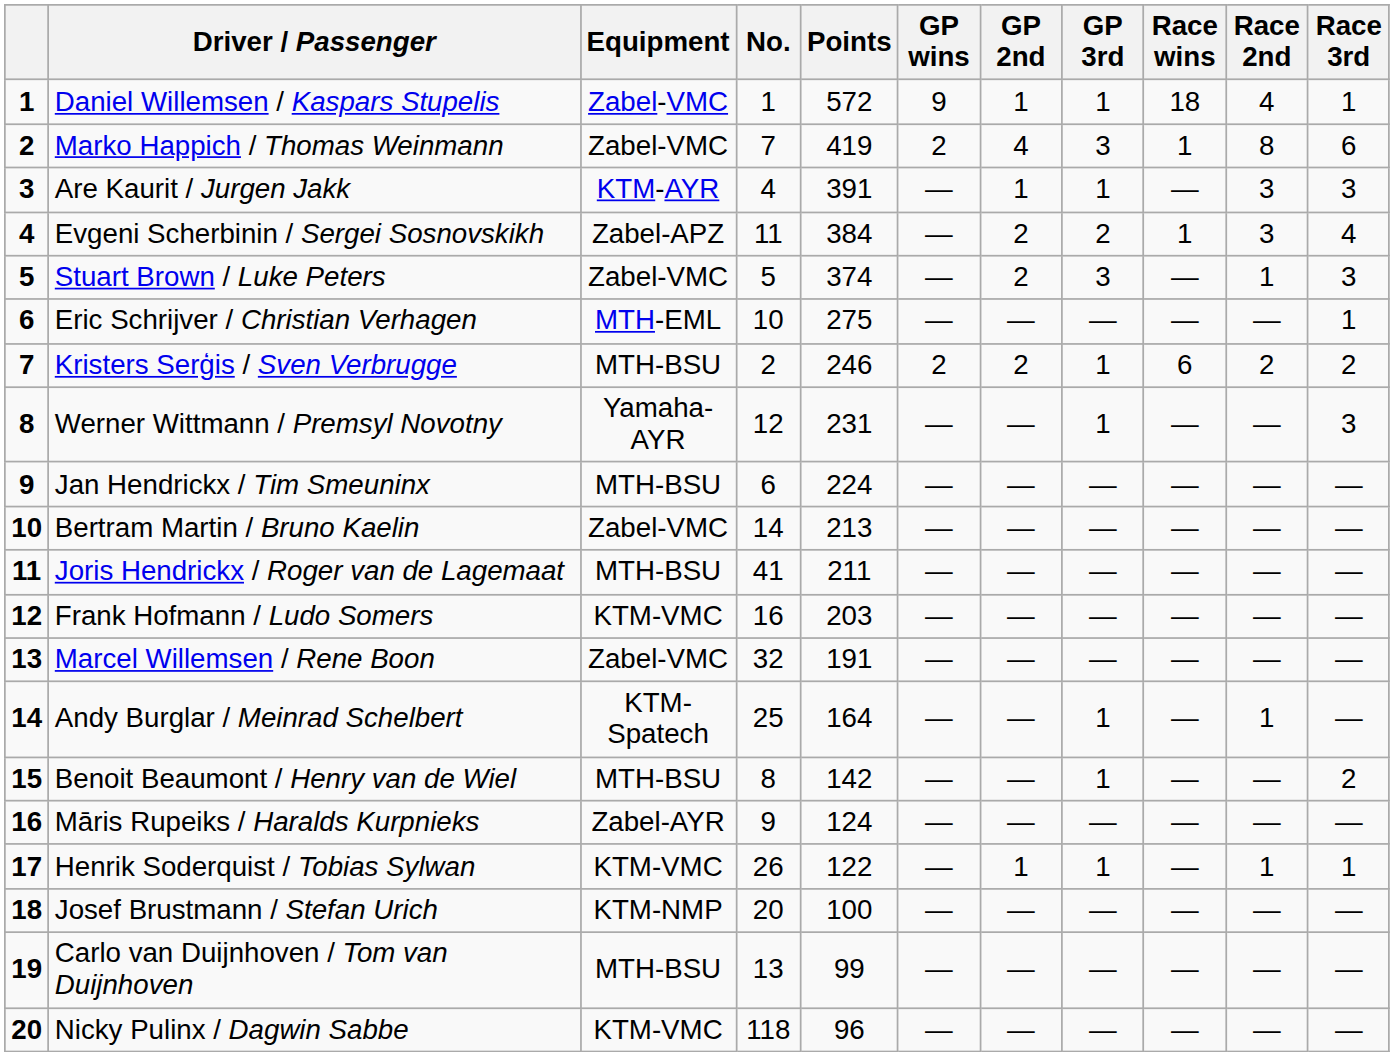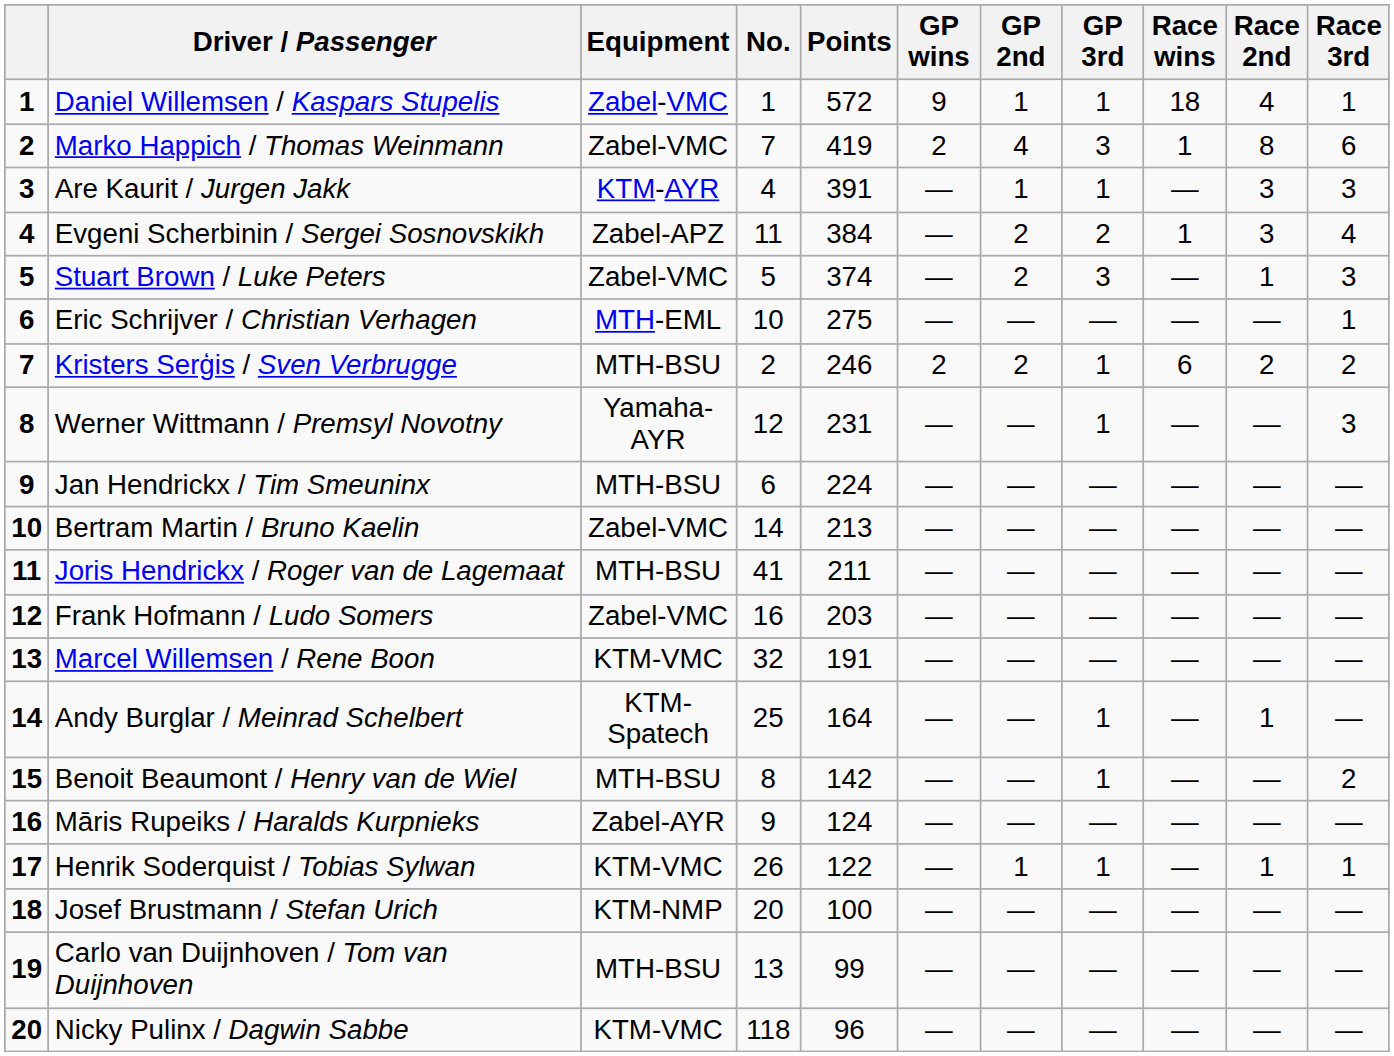Frank Hofmann / Ludo Somers | Equipment: KTM-VMC -> Zabel-VMC
Marcel Willemsen / Rene Boon | Equipment: Zabel-VMC -> KTM-VMC
